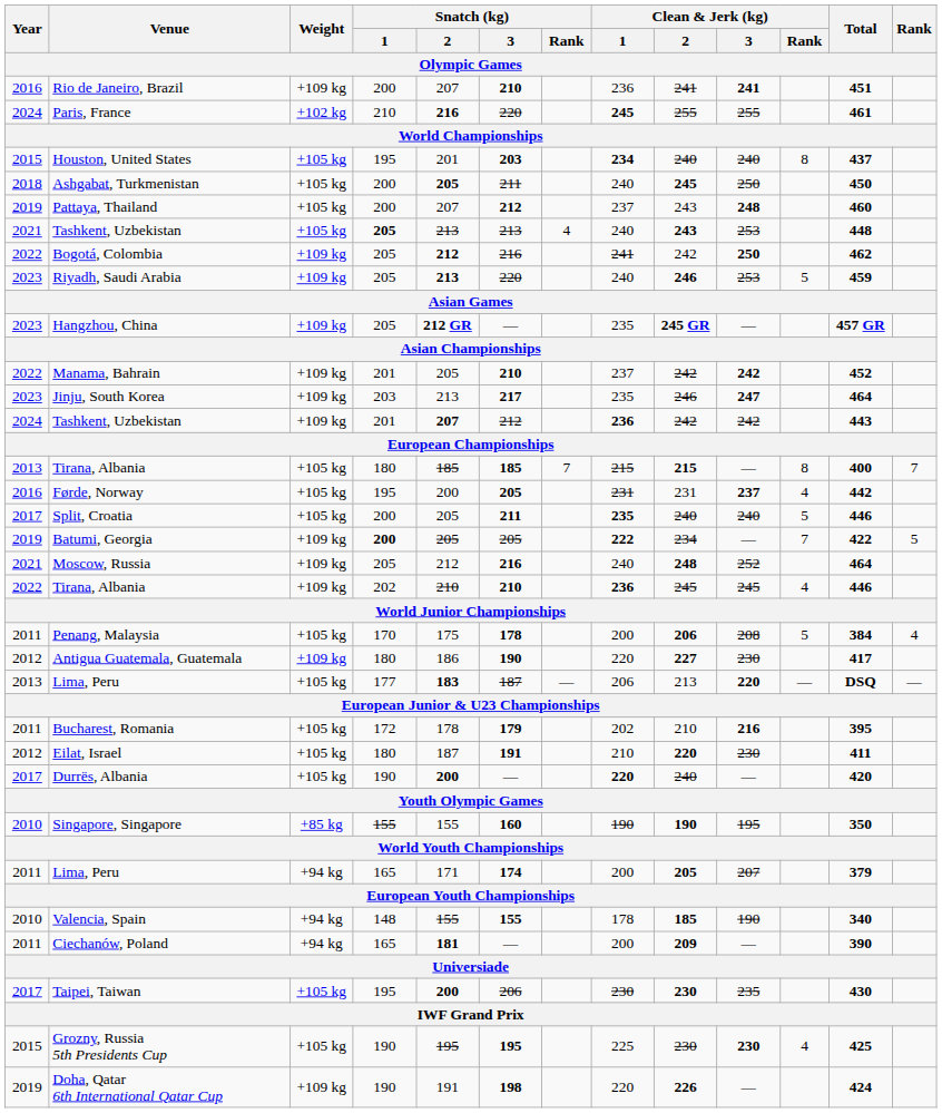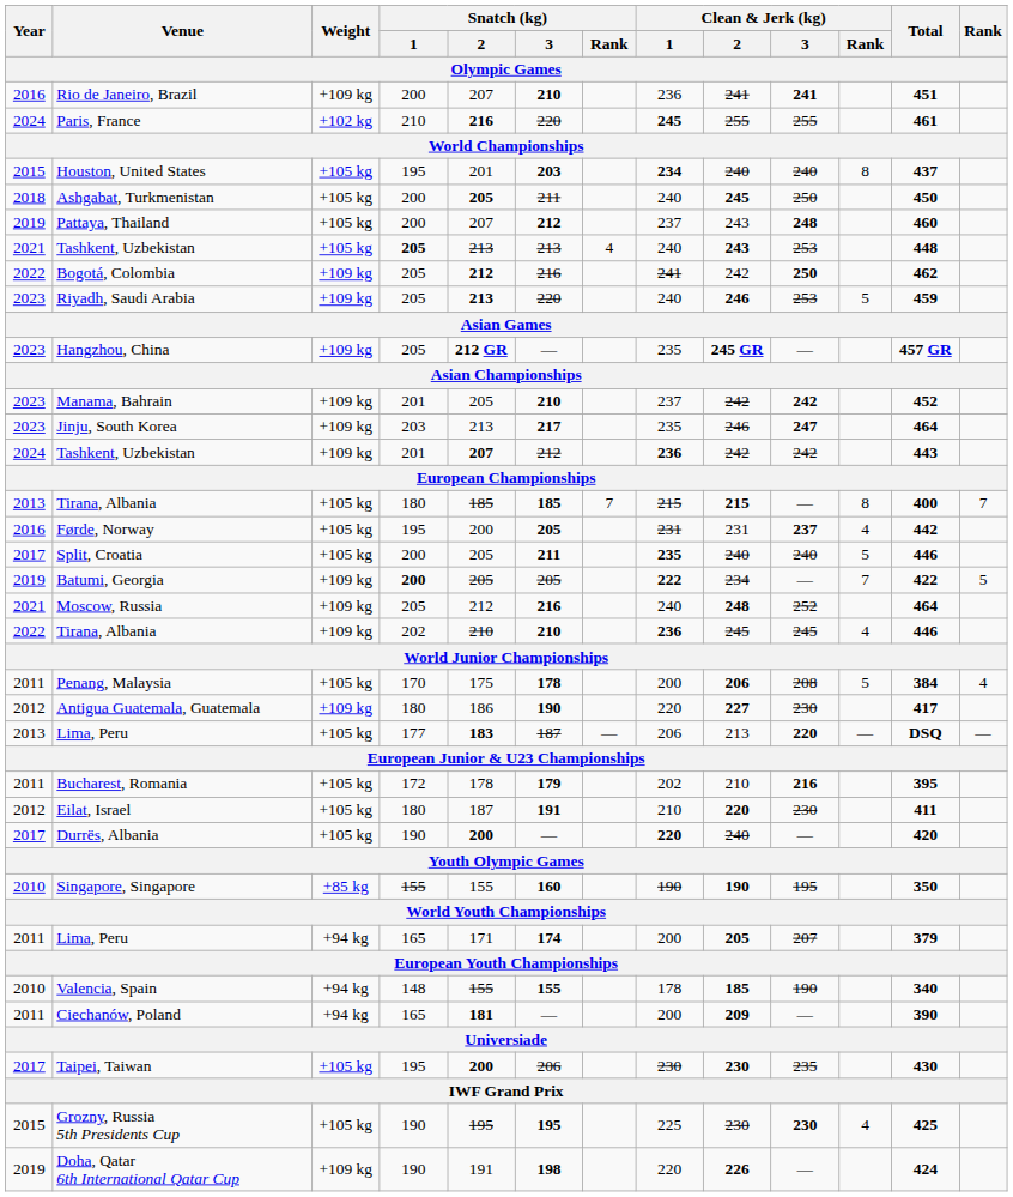Manama, Bahrain | Year: 2022 -> 2023
